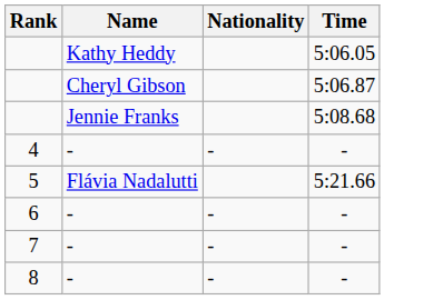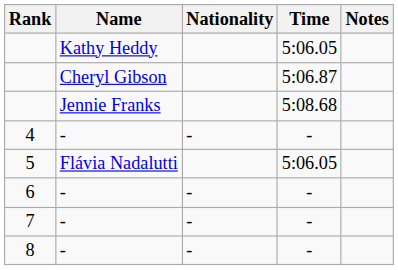+ column: Notes
5 | Time: 5:21.66 -> 5:06.05
